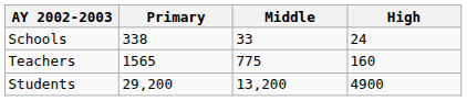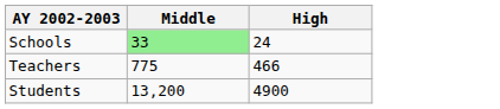- column: Primary | 338 | 1565 | 29,200
Schools | Middle: no background -> lightgreen background
Teachers | High: 160 -> 466
